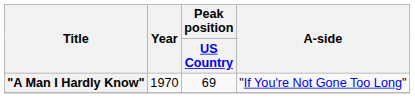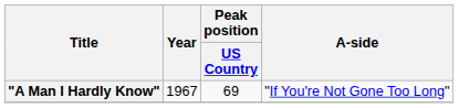"A Man I Hardly Know" | Year: 1970 -> 1967
